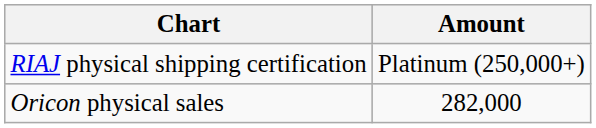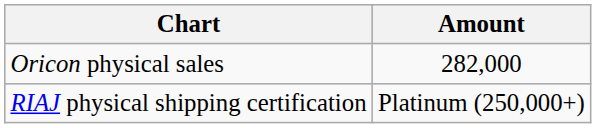rows swapped: Oricon physical sales <-> RIAJ physical shipping certification
